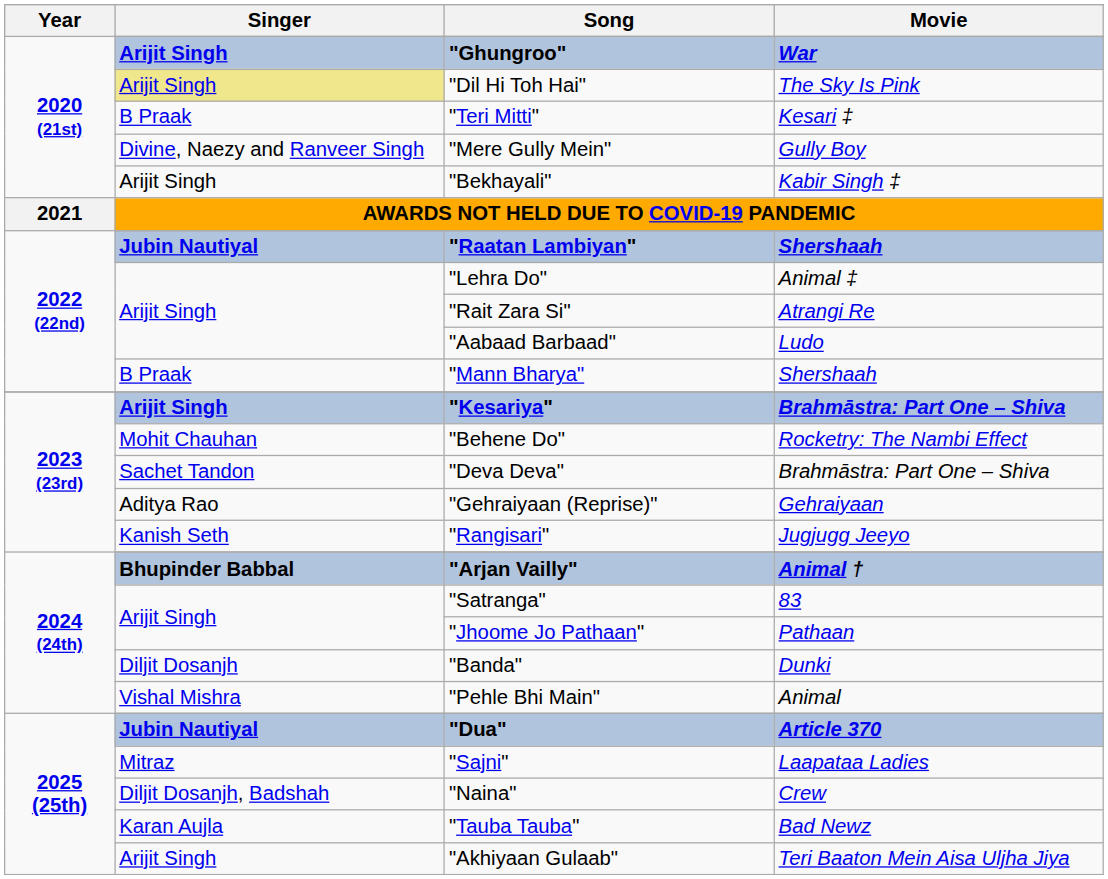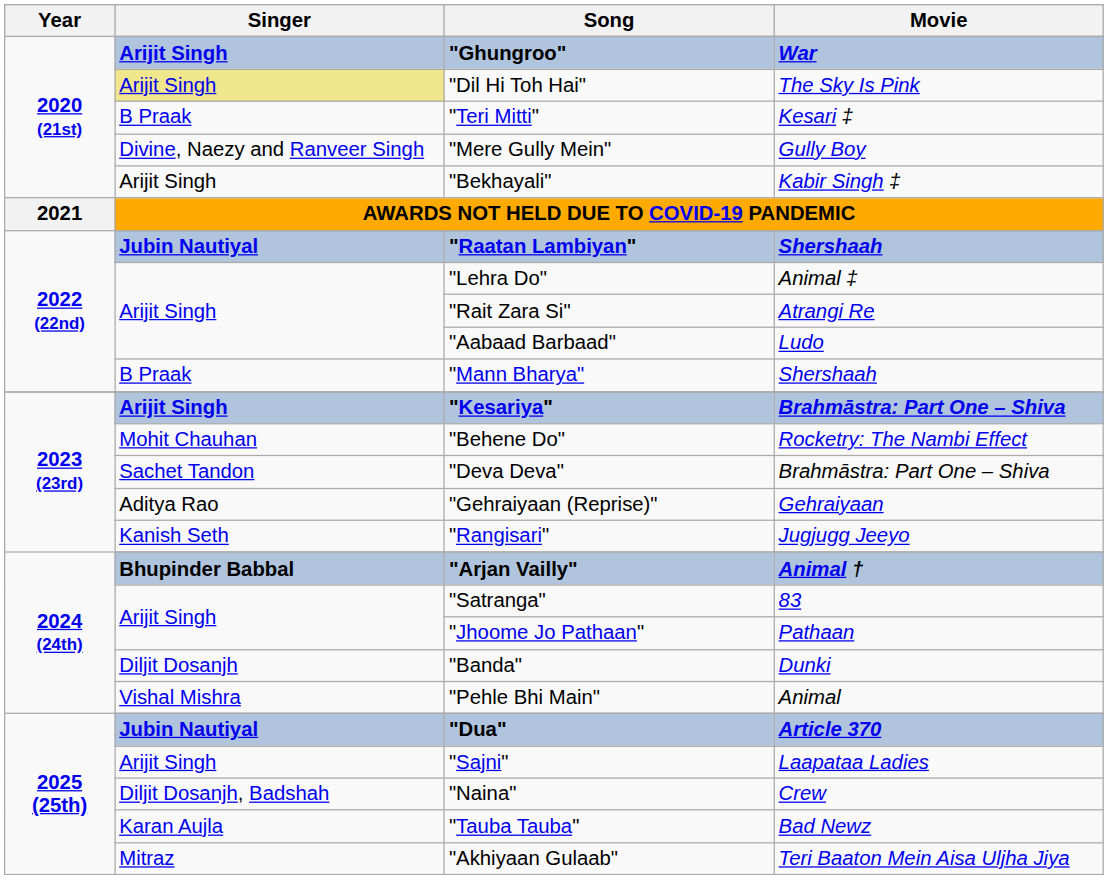"Sajni" | Singer: Mitraz -> Arijit Singh
"Akhiyaan Gulaab" | Singer: Arijit Singh -> Mitraz
